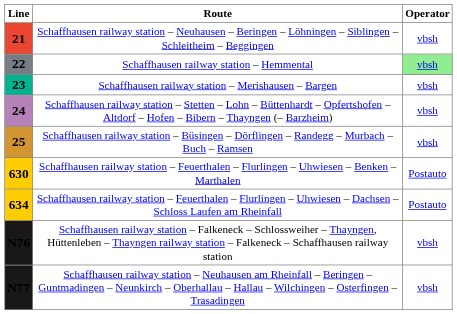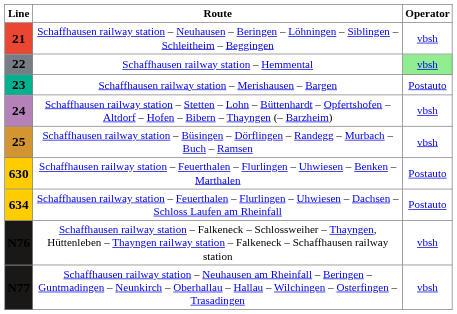Schaffhausen railway station – Merishausen – Bargen | Operator: vbsh -> Postauto
